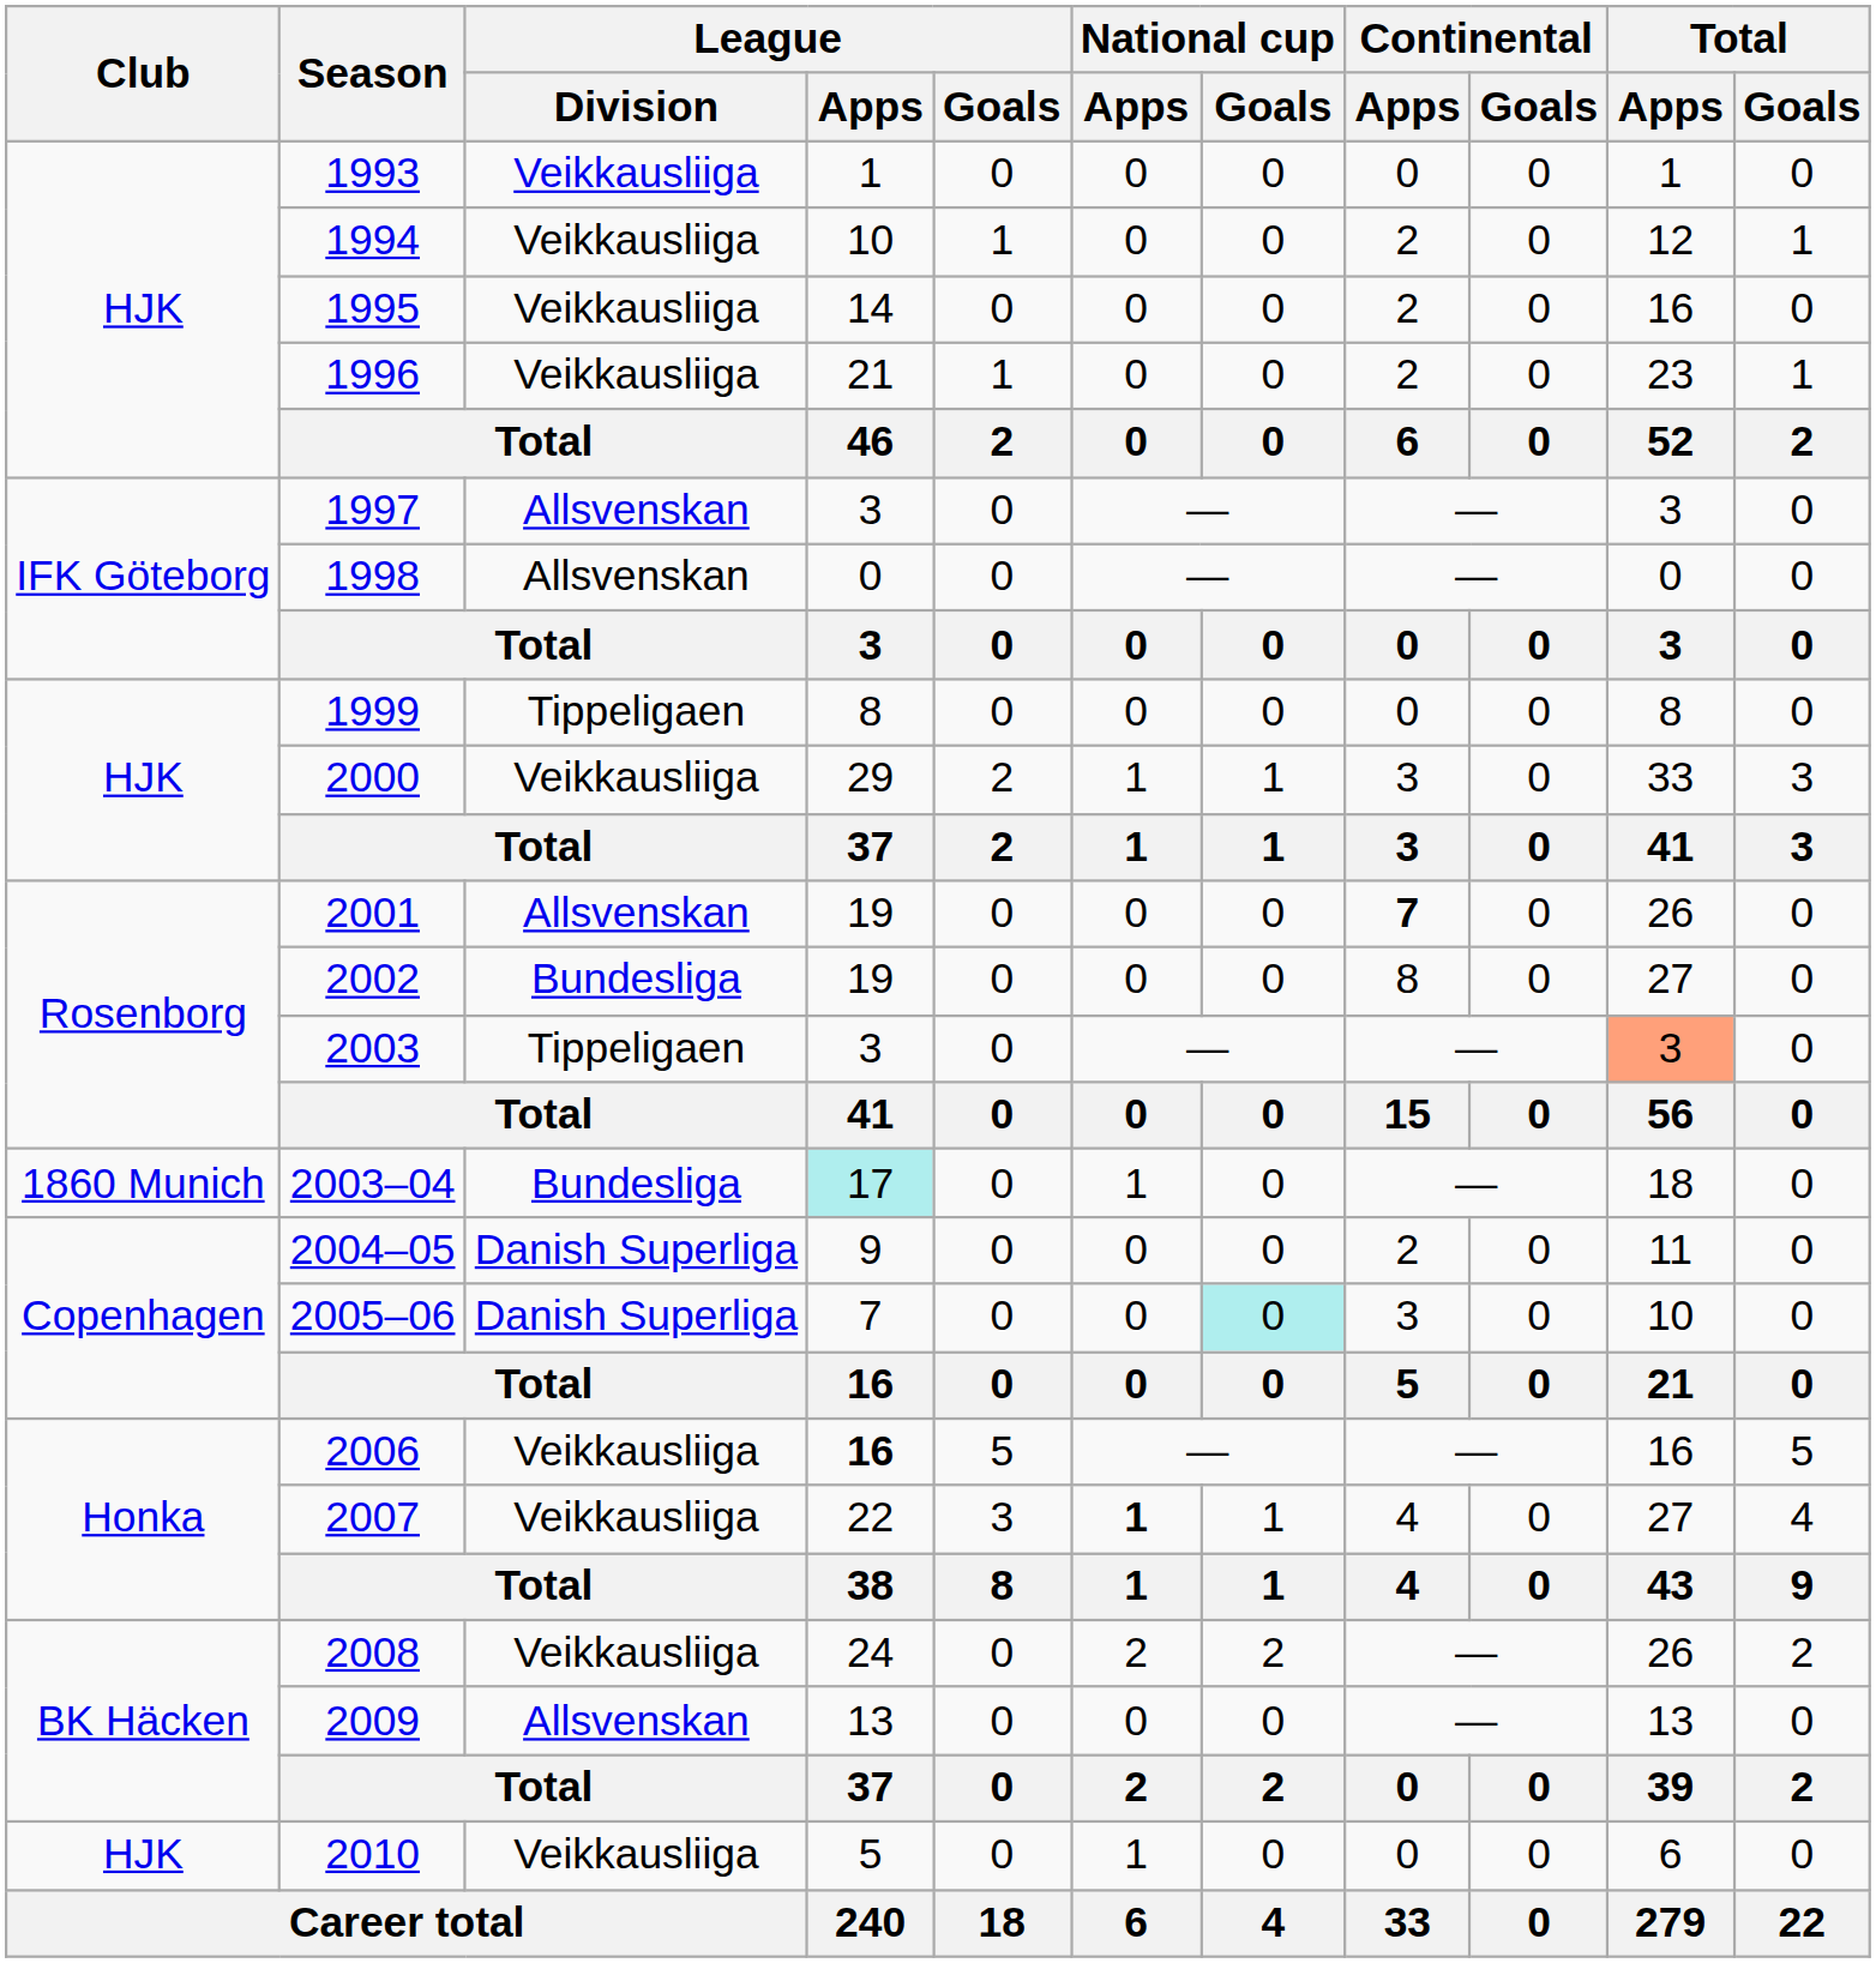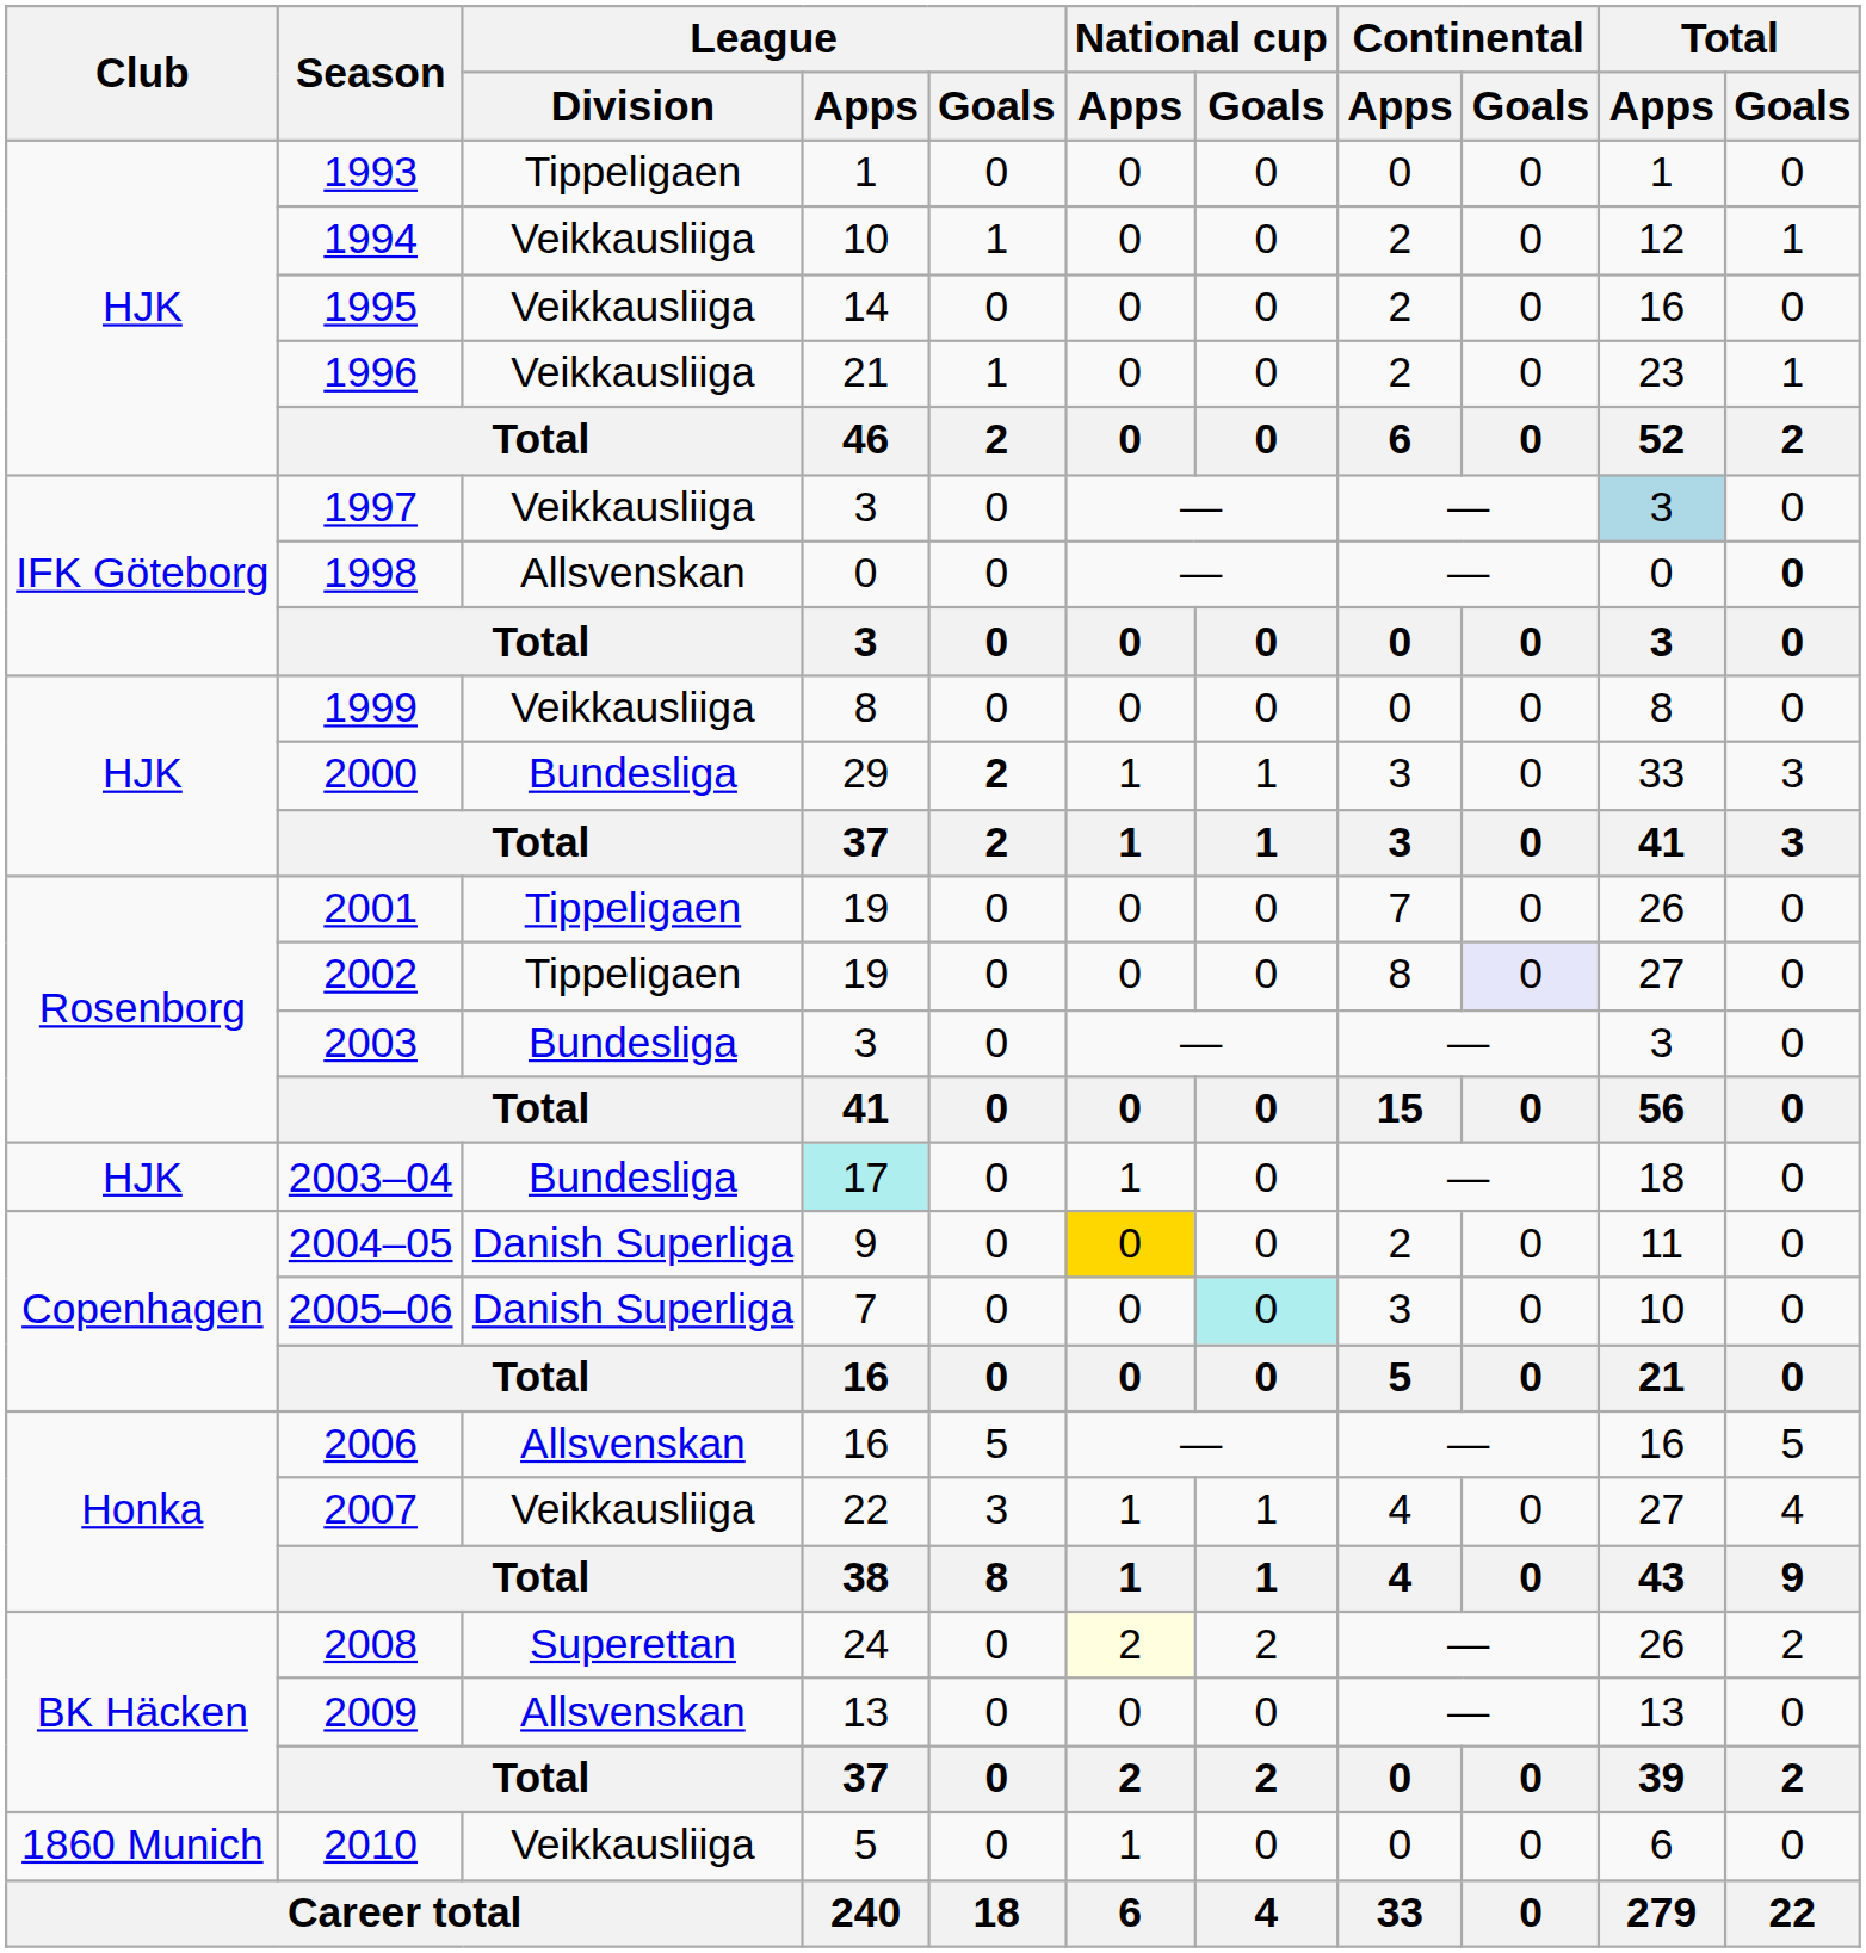1993 | League / Division: Veikkausliiga -> Tippeligaen
1997 | League / Division: Allsvenskan -> Veikkausliiga
1997 | Total / Apps: no background -> lightblue background
1998 | Total / Goals: normal -> bold
1999 | League / Division: Tippeligaen -> Veikkausliiga
2000 | League / Division: Veikkausliiga -> Bundesliga
2000 | League / Goals: normal -> bold
2001 | League / Division: Allsvenskan -> Tippeligaen
2001 | Continental / Apps: bold -> normal
2002 | League / Division: Bundesliga -> Tippeligaen
2002 | Continental / Goals: no background -> lavender background
2003 | League / Division: Tippeligaen -> Bundesliga
2003 | Total / Apps: lightsalmon background -> no background
2003–04 | Club: 1860 Munich -> HJK
2004–05 | National cup / Apps: no background -> gold background
2006 | League / Division: Veikkausliiga -> Allsvenskan
2006 | League / Apps: bold -> normal
2007 | National cup / Apps: bold -> normal
2008 | League / Division: Veikkausliiga -> Superettan
2008 | National cup / Apps: no background -> lightyellow background
2010 | Club: HJK -> 1860 Munich
